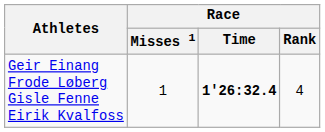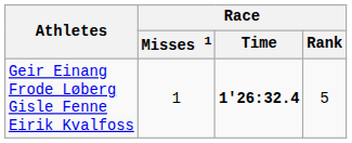Geir Einang Frode Løberg Gisle Fenne Eirik Kvalfoss | Race / Rank: 4 -> 5
